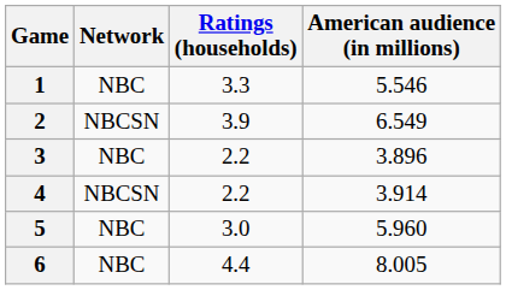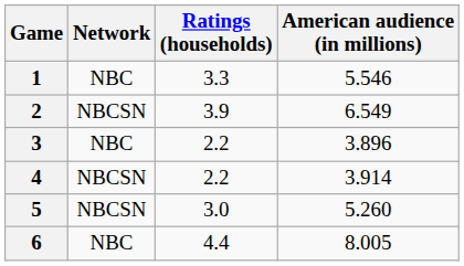5 | Network: NBC -> NBCSN
5 | American audience (in millions): 5.960 -> 5.260
